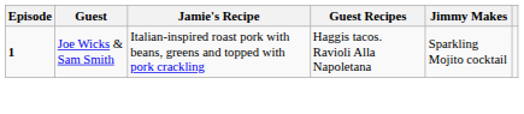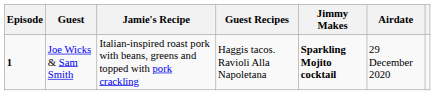+ column: Airdate | 29 December 2020
Joe Wicks & Sam Smith | Jimmy Makes: normal -> bold
